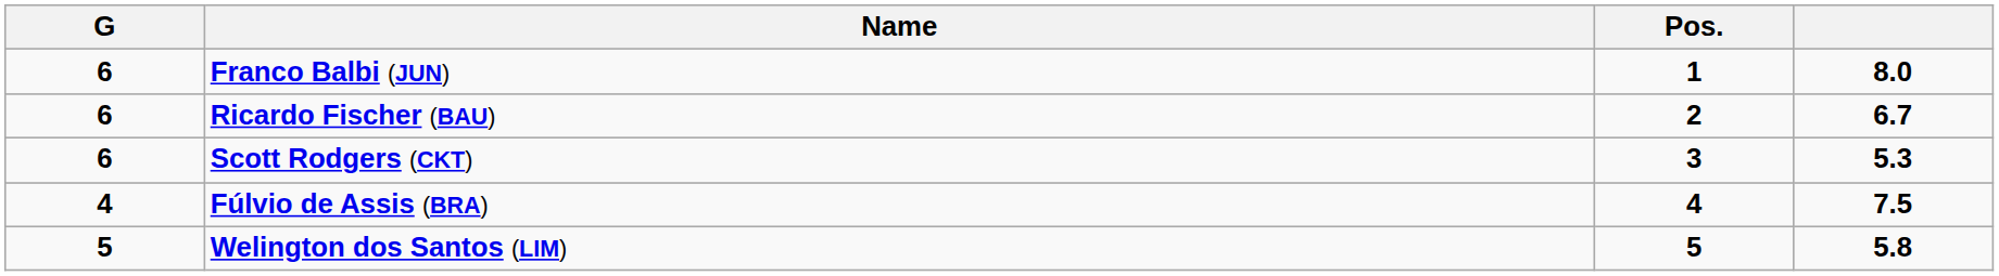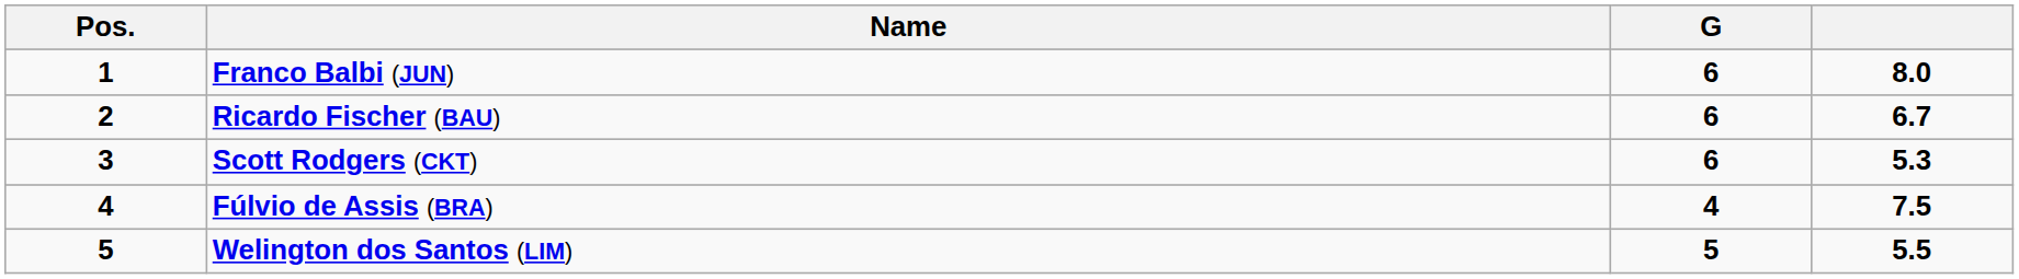columns swapped: Pos. <-> G
Welington dos Santos (LIM) | column 4: 5.8 -> 5.5
